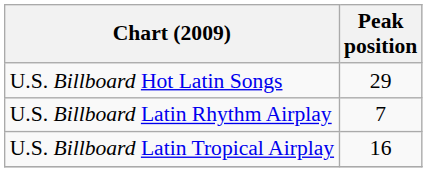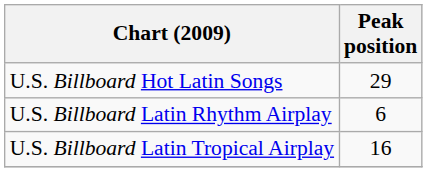U.S. Billboard Latin Rhythm Airplay | Peak position: 7 -> 6
